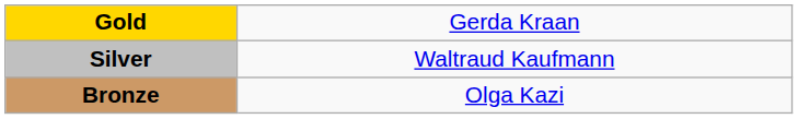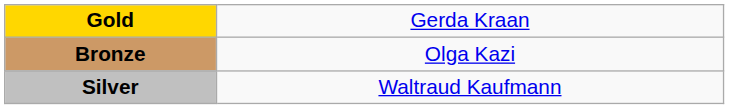rows swapped: Silver <-> Bronze
